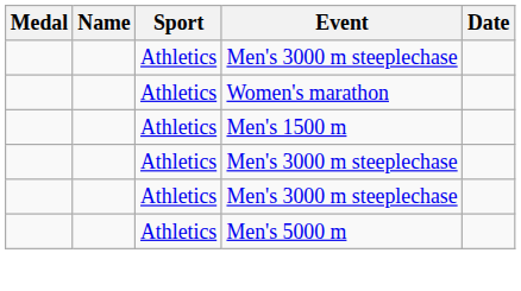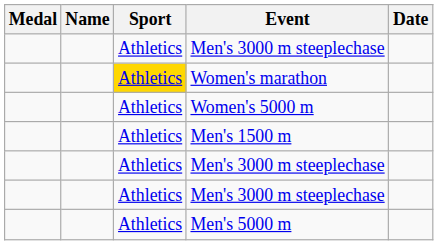Women's marathon | Sport: no background -> gold background
+ row: Athletics | Women's 5000 m
